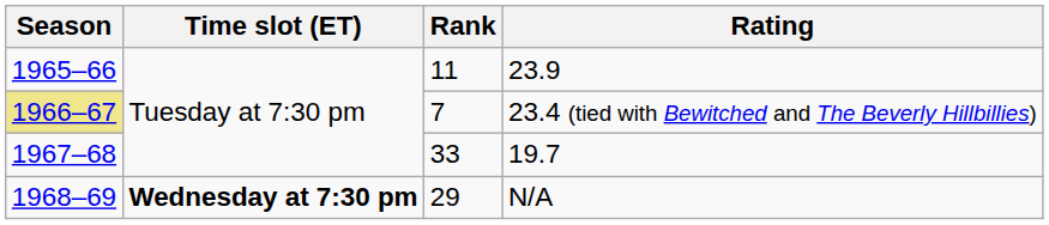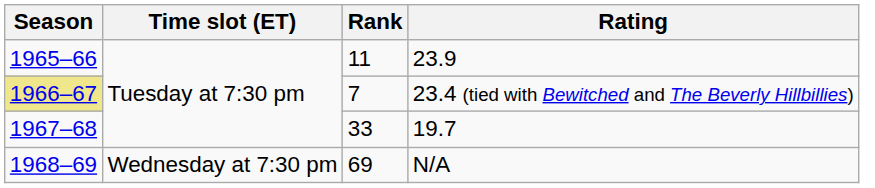N/A | Time slot (ET): bold -> normal
N/A | Rank: 29 -> 69
